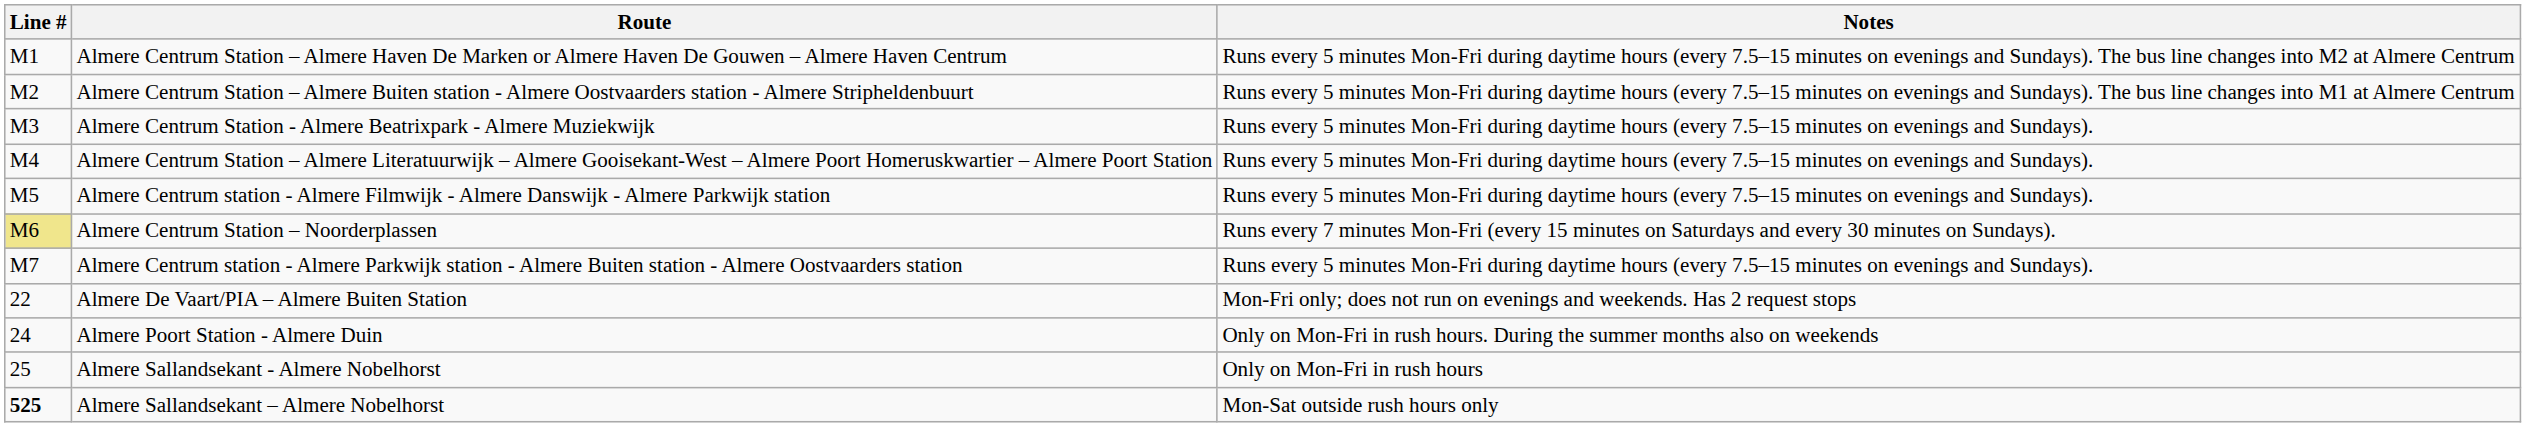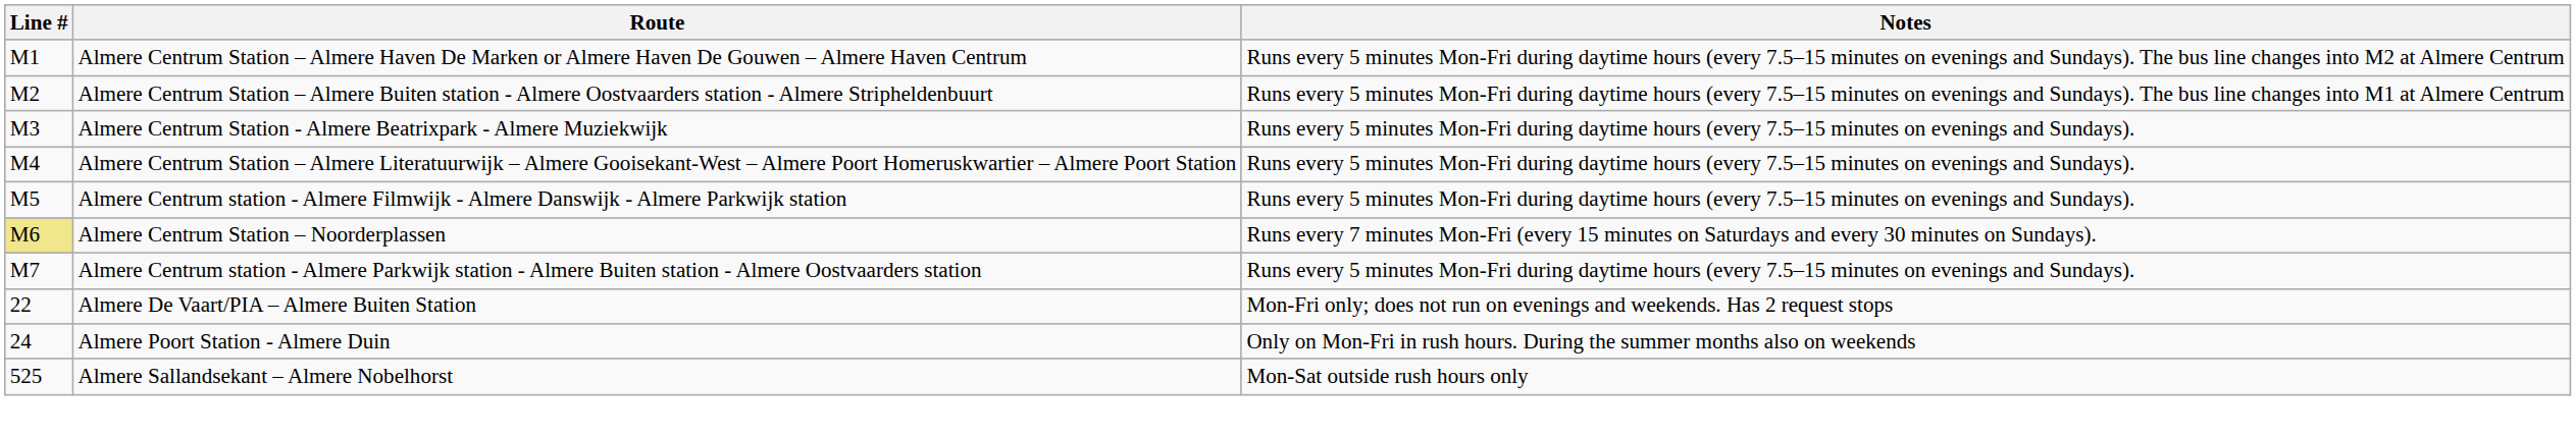- row: 25 | Almere Sallandsekant - Almere Nobelhorst | Only on Mon-Fri in rush hours
Almere Sallandsekant – Almere Nobelhorst | Line #: bold -> normal
